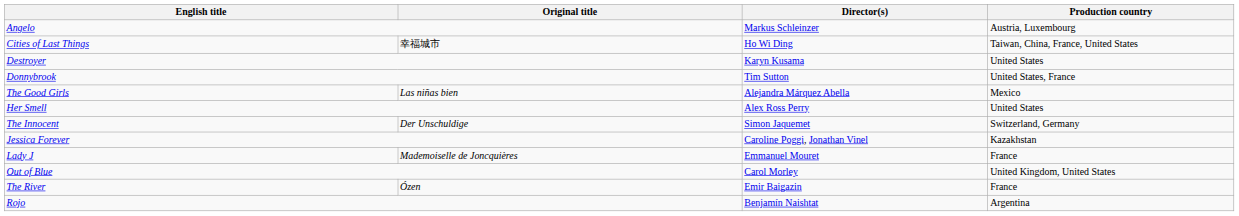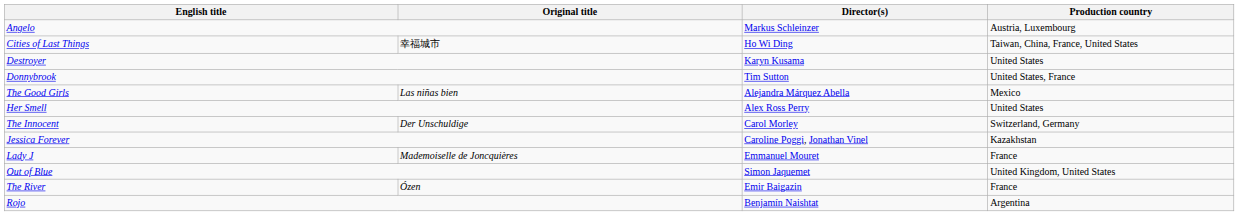The Innocent | Director(s): Simon Jaquemet -> Carol Morley
Out of Blue | Director(s): Carol Morley -> Simon Jaquemet
